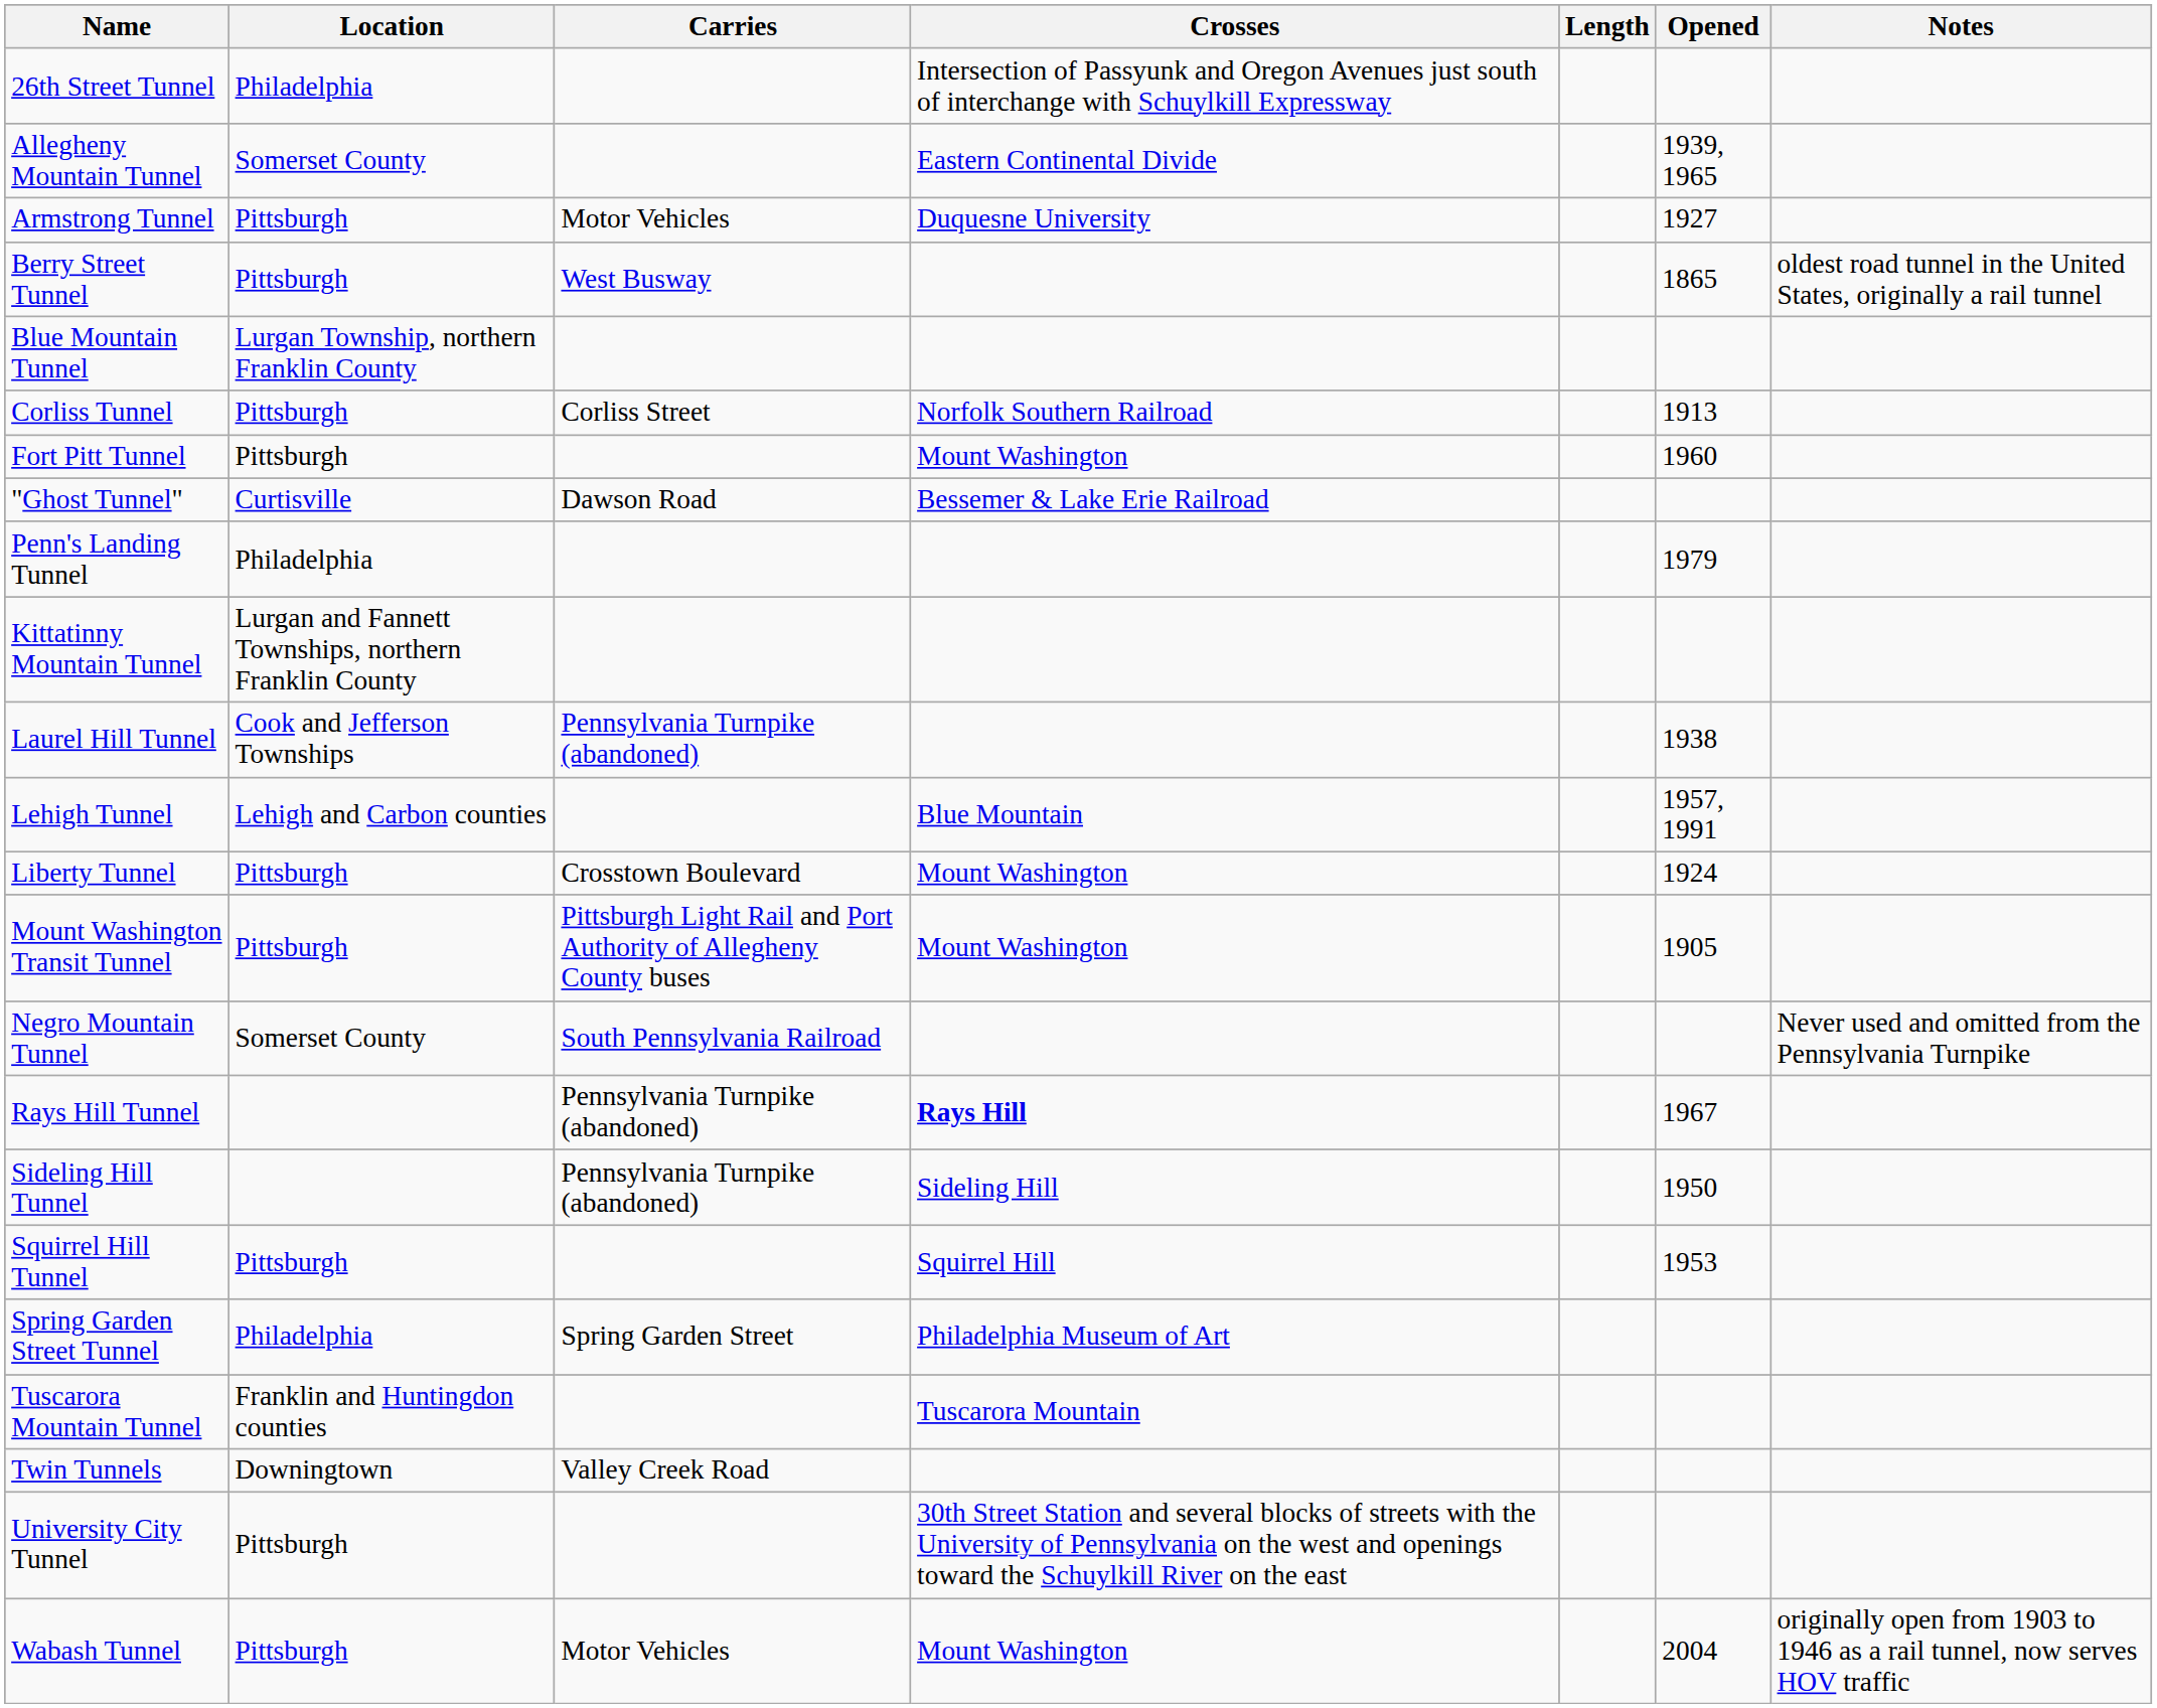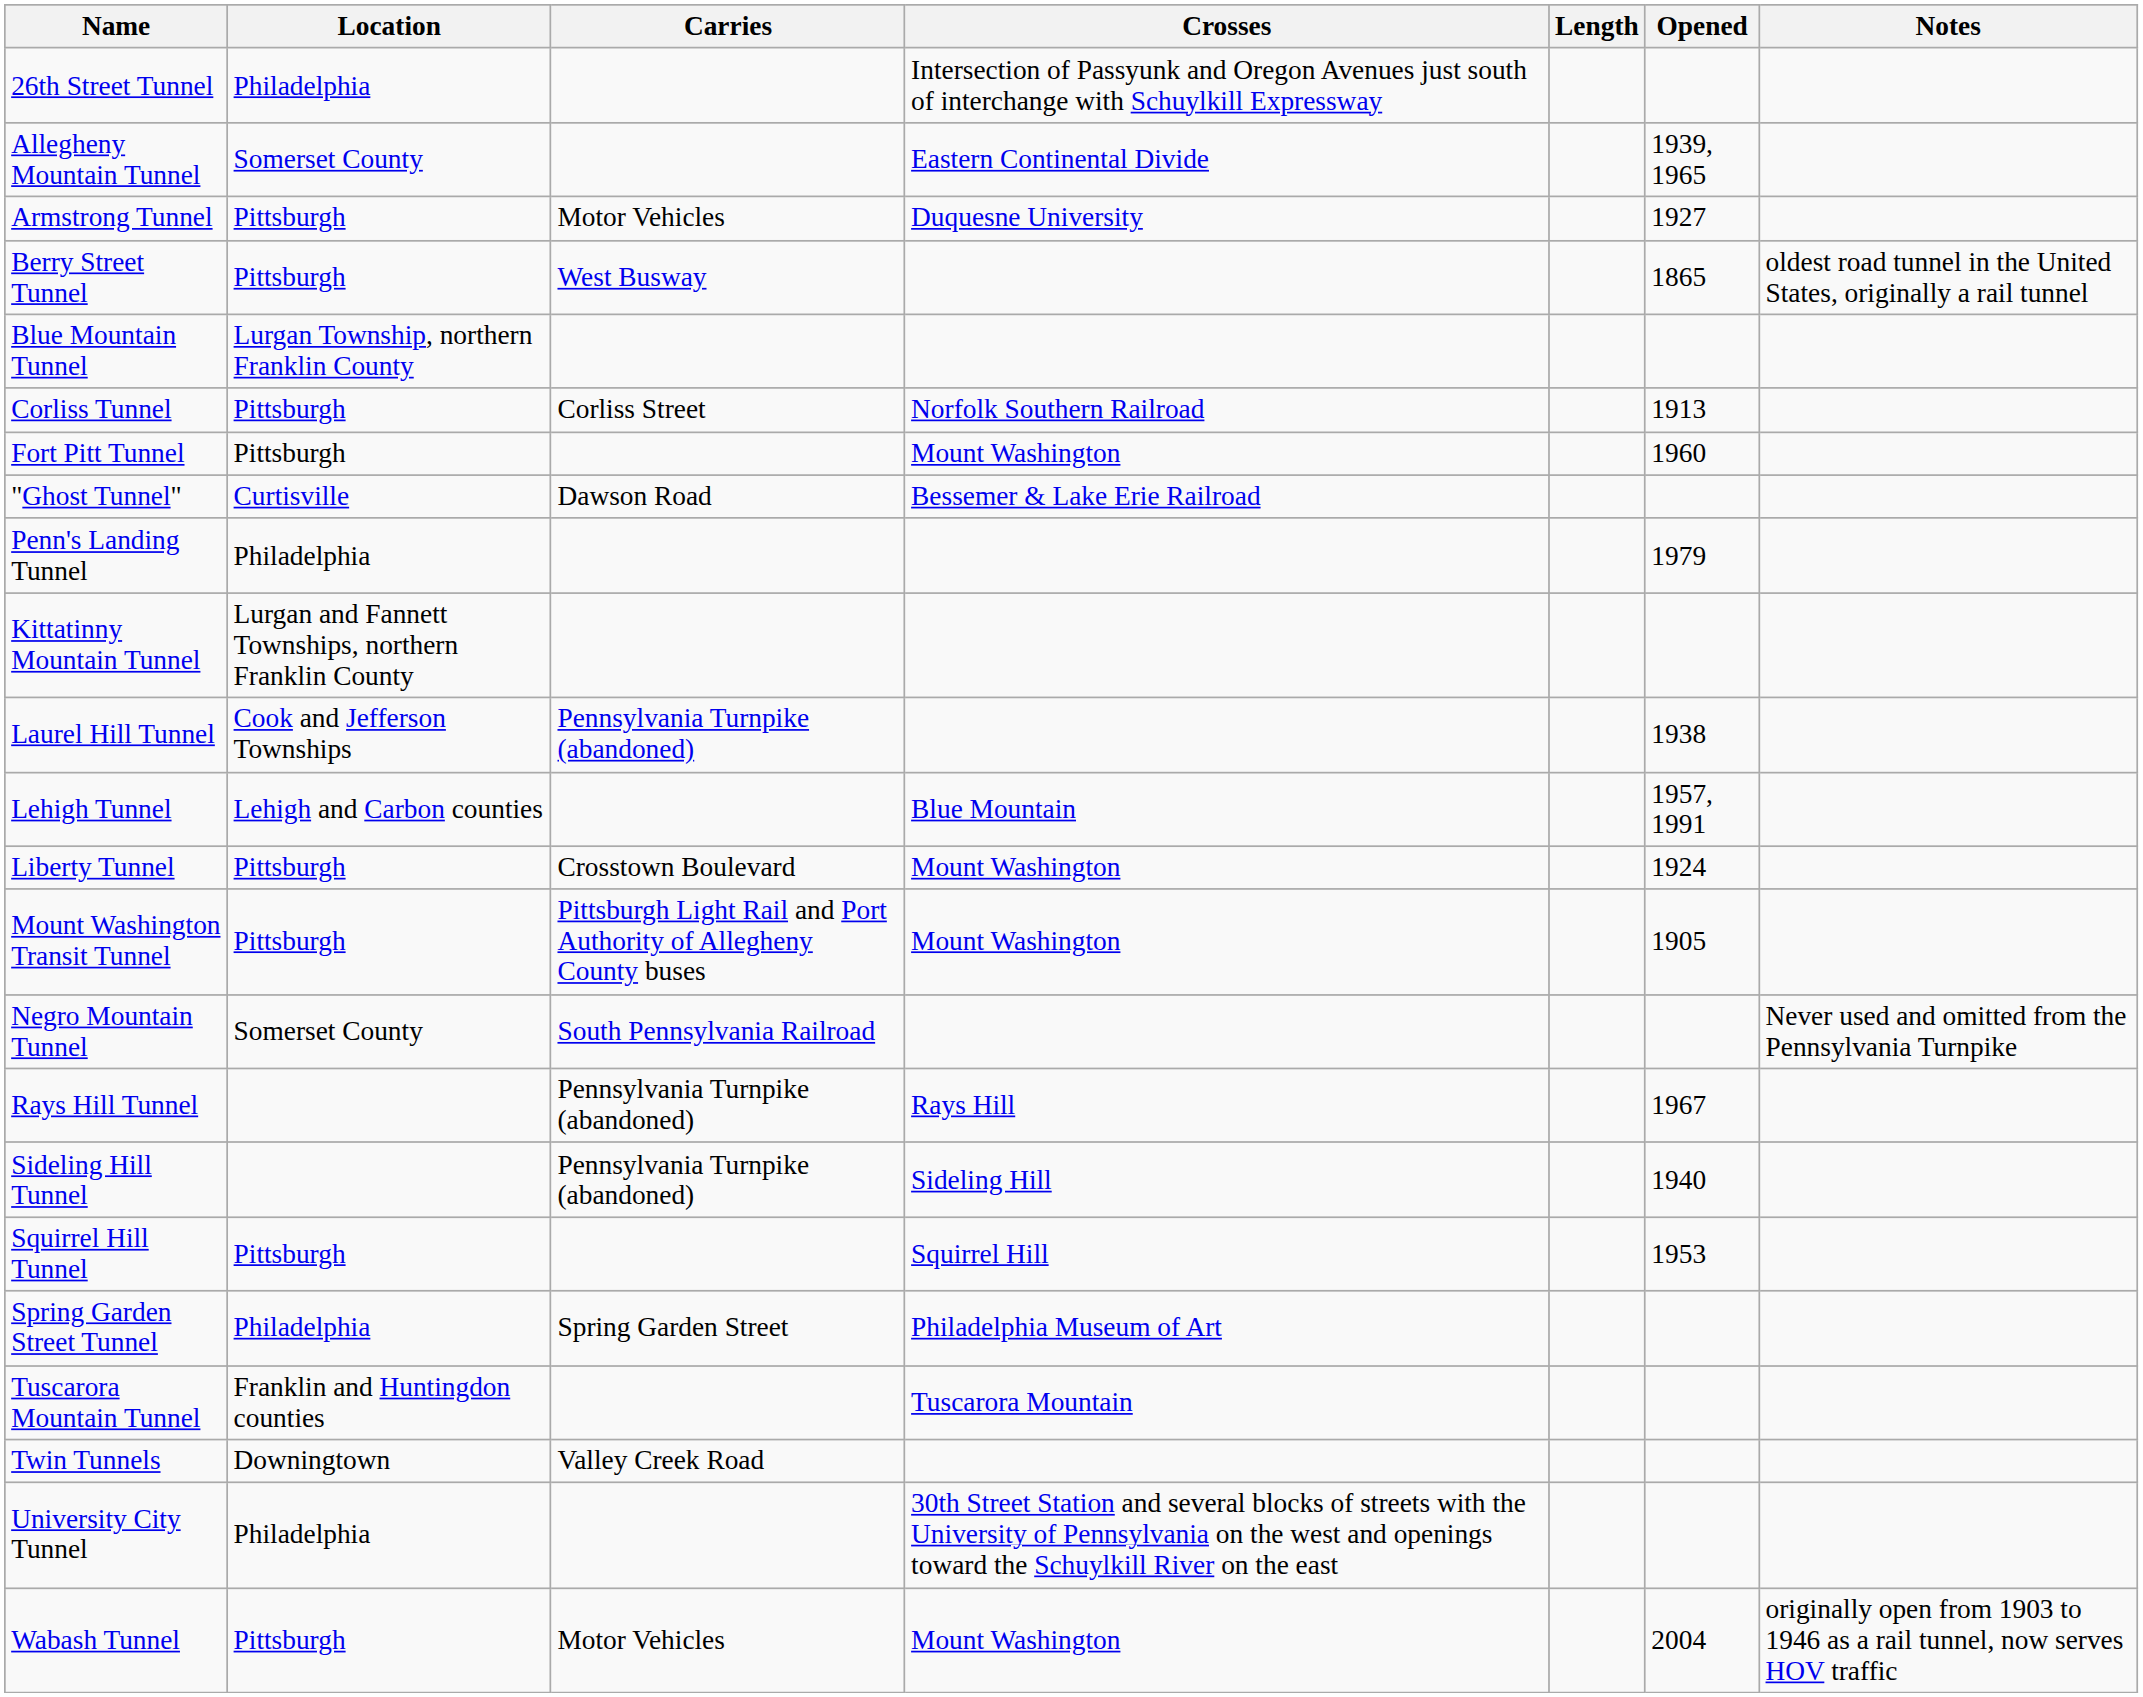Rays Hill Tunnel | Crosses: bold -> normal
Sideling Hill Tunnel | Opened: 1950 -> 1940
University City Tunnel | Location: Pittsburgh -> Philadelphia
